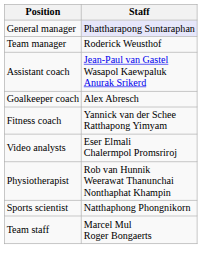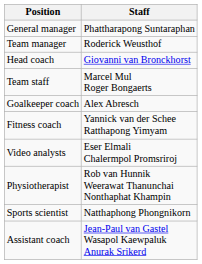General manager | Staff: lavender background -> no background
+ row: Head coach | Giovanni van Bronckhorst
rows swapped: Assistant coach <-> Team staff
